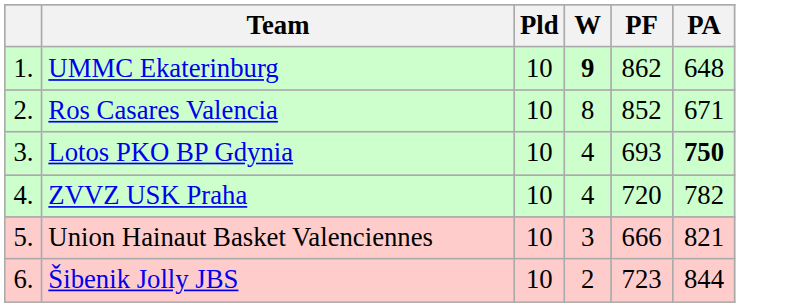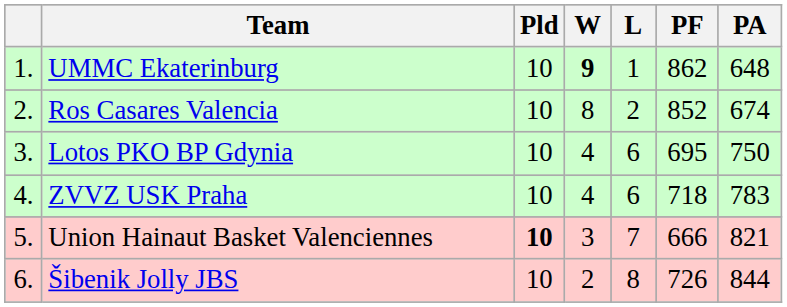+ column: L | 1 | 2 | 6 | 6 | 7 | 8
Ros Casares Valencia | PA: 671 -> 674
Lotos PKO BP Gdynia | PF: 693 -> 695
Lotos PKO BP Gdynia | PA: bold -> normal
ZVVZ USK Praha | PF: 720 -> 718
ZVVZ USK Praha | PA: 782 -> 783
Union Hainaut Basket Valenciennes | Pld: normal -> bold
Šibenik Jolly JBS | PF: 723 -> 726
